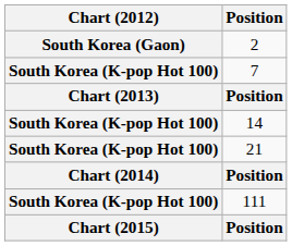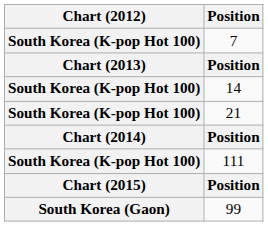- row: South Korea (Gaon) | 2
+ row: South Korea (Gaon) | 99
